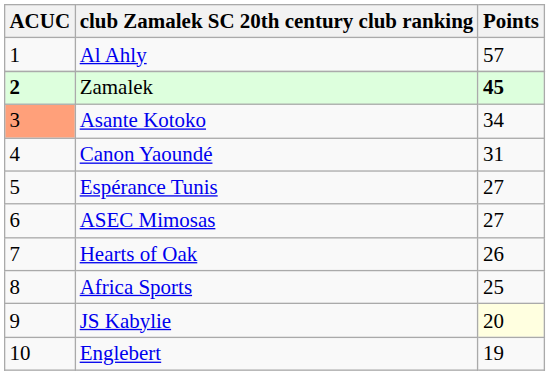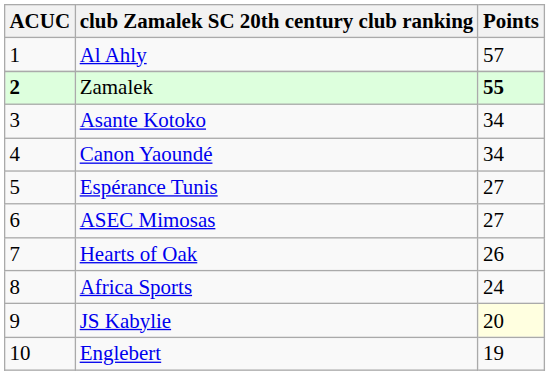Zamalek | Points: 45 -> 55
Asante Kotoko | ACUC: lightsalmon background -> no background
Canon Yaoundé | Points: 31 -> 34
Africa Sports | Points: 25 -> 24
